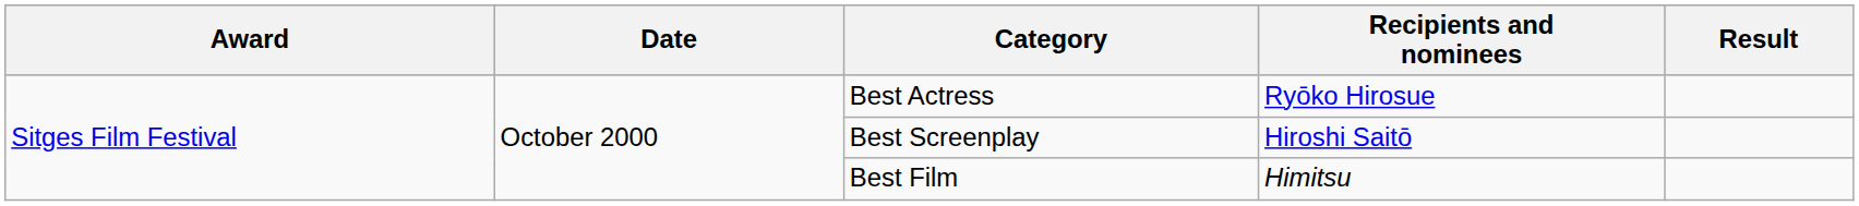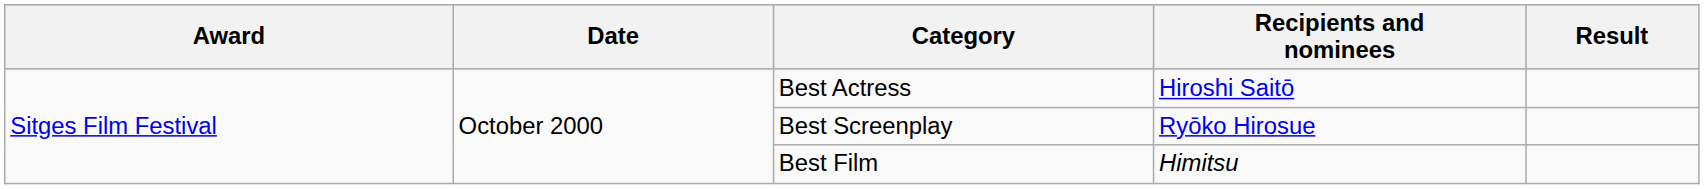Best Actress | Recipients and nominees: Ryōko Hirosue -> Hiroshi Saitō
Best Screenplay | Recipients and nominees: Hiroshi Saitō -> Ryōko Hirosue
